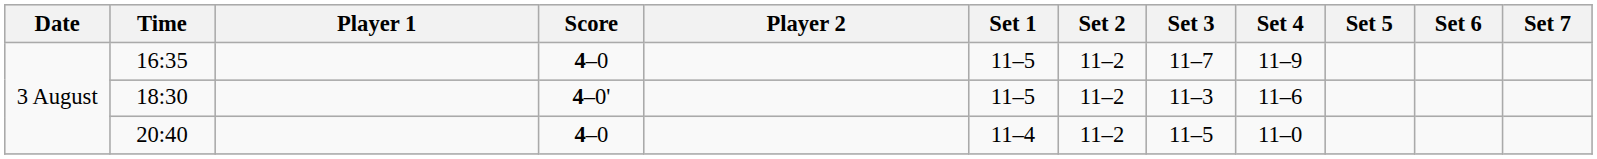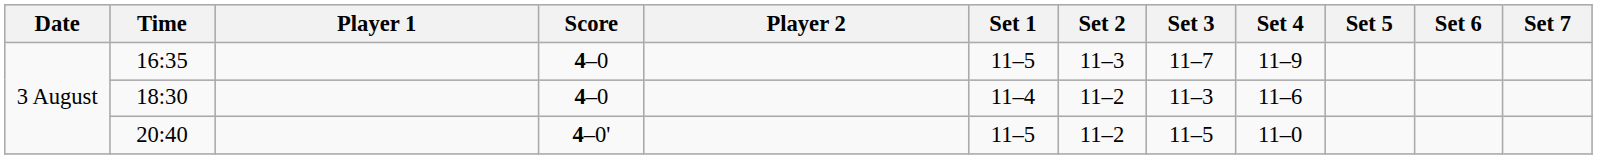16:35 | Set 2: 11–2 -> 11–3
18:30 | Score: 4–0' -> 4–0
18:30 | Set 1: 11–5 -> 11–4
20:40 | Score: 4–0 -> 4–0'
20:40 | Set 1: 11–4 -> 11–5
